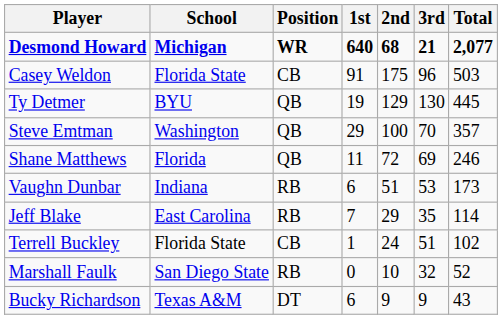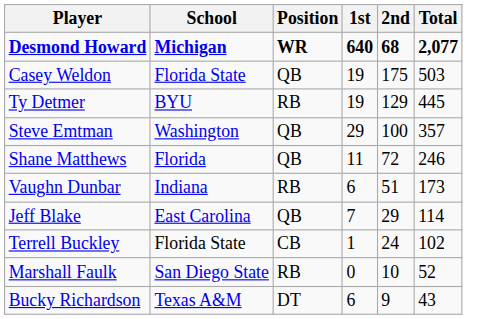- column: 3rd | 21 | 96 | 130 | 70 | 69 | 53 | 35 | 51 | 32 | 9
Casey Weldon | Position: CB -> QB
Casey Weldon | 1st: 91 -> 19
Ty Detmer | Position: QB -> RB
Jeff Blake | Position: RB -> QB
